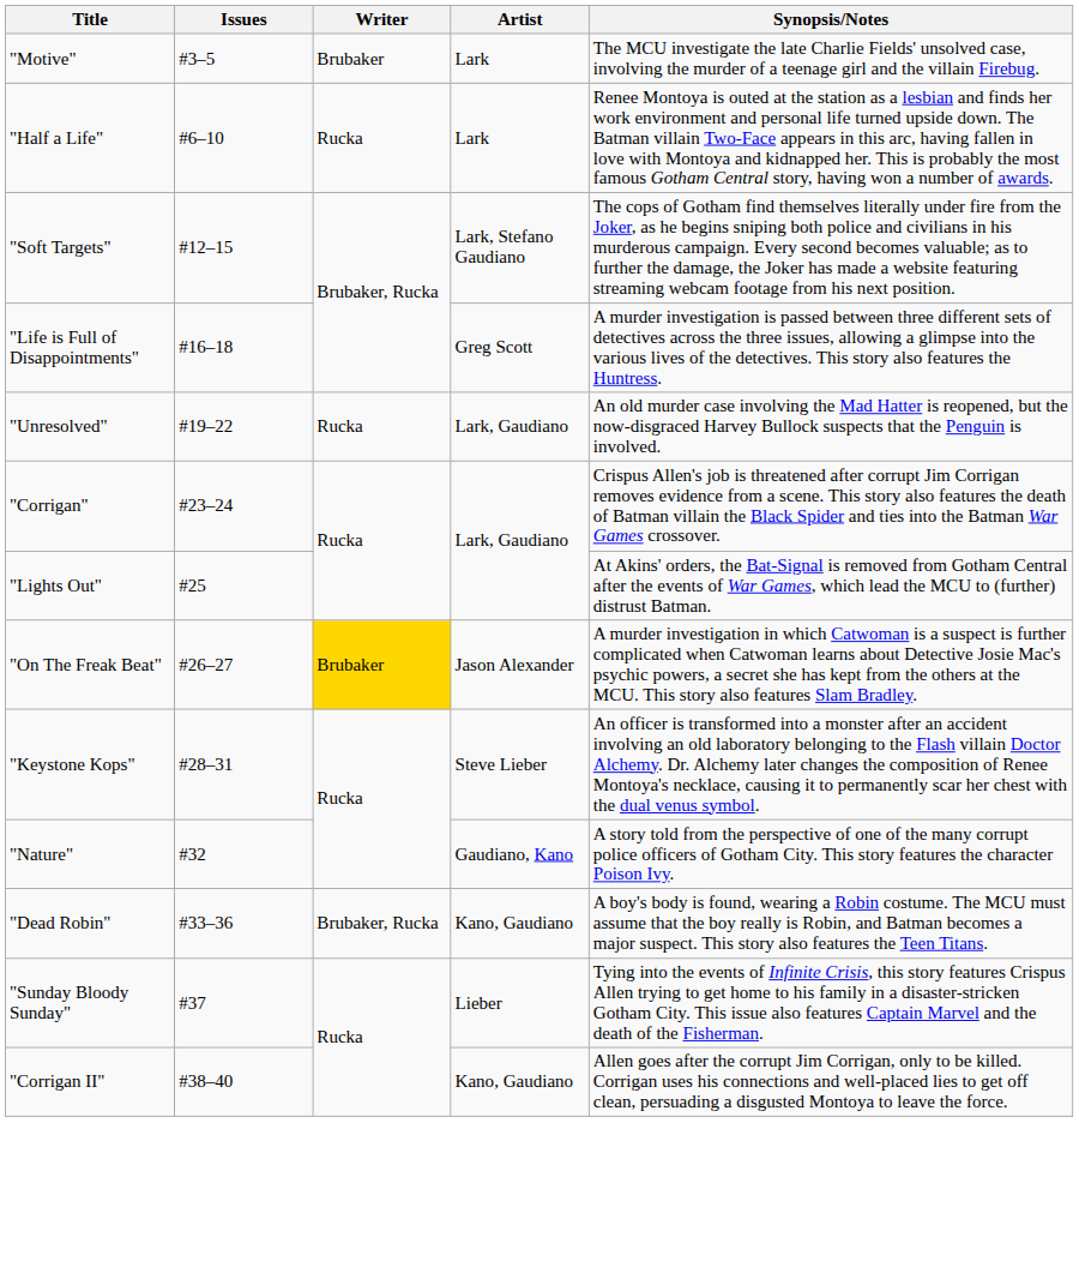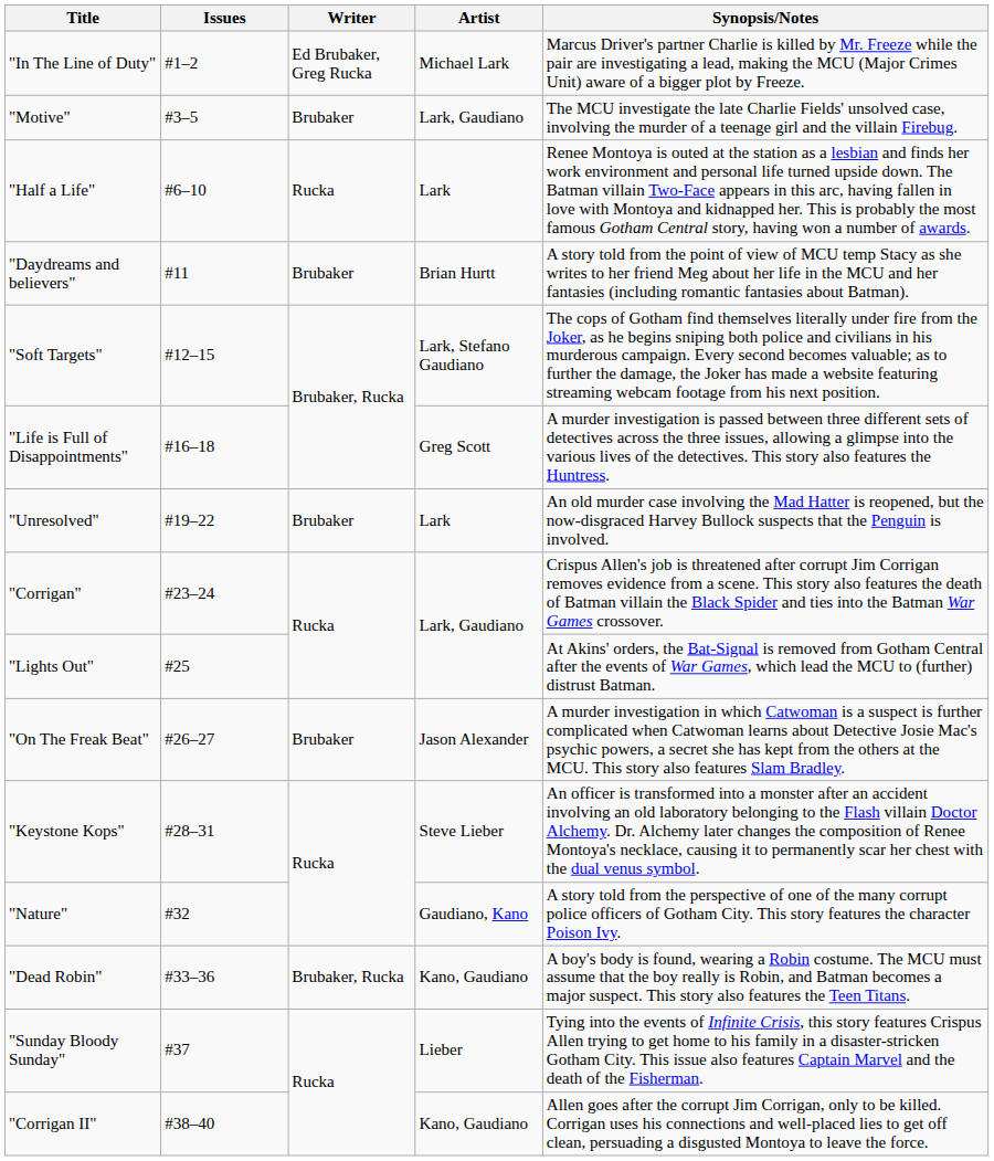+ row: "In The Line of Duty" | #1–2 | Ed Brubaker, Greg Rucka | Michael Lark | Marcus Driver's partner Charlie is killed by Mr. Freeze while the pair are investigating a lead, making the MCU (Major Crimes Unit) aware of a bigger plot by Freeze.
"Motive" | Artist: Lark -> Lark, Gaudiano
+ row: "Daydreams and believers" | #11 | Brubaker | Brian Hurtt | A story told from the point of view of MCU temp Stacy as she writes to her friend Meg about her life in the MCU and her fantasies (including romantic fantasies about Batman).
"Unresolved" | Writer: Rucka -> Brubaker
"Unresolved" | Artist: Lark, Gaudiano -> Lark
"On The Freak Beat" | Writer: gold background -> no background
